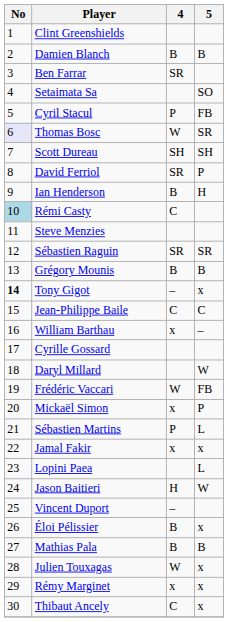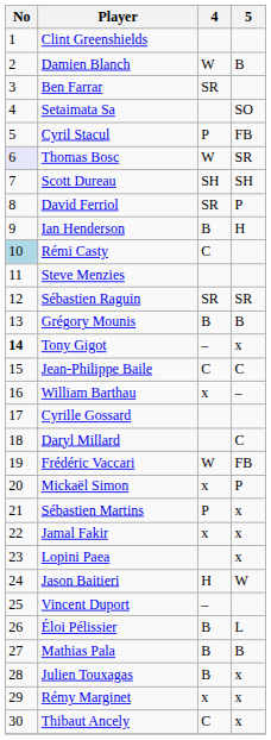Damien Blanch | 4: B -> W
Daryl Millard | 5: W -> C
Sébastien Martins | 5: L -> x
Lopini Paea | 5: L -> x
Éloi Pélissier | 5: x -> L
Julien Touxagas | 4: W -> B
